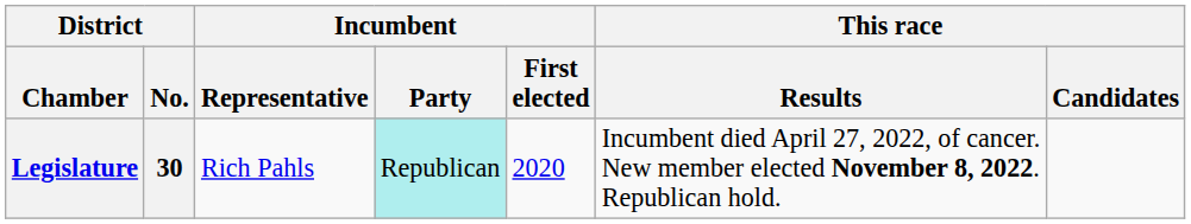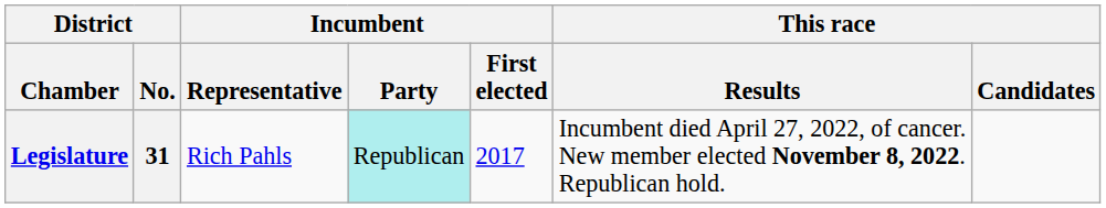Legislature | District / No.: 30 -> 31
Legislature | Incumbent / First elected: 2020 -> 2017
